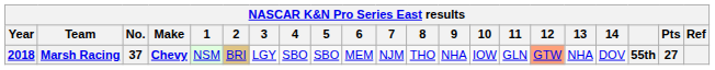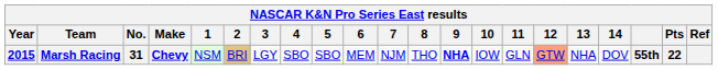Marsh Racing | Year: 2018 -> 2015
Marsh Racing | No.: 37 -> 31
Marsh Racing | 9: normal -> bold
Marsh Racing | Pts: 27 -> 22
